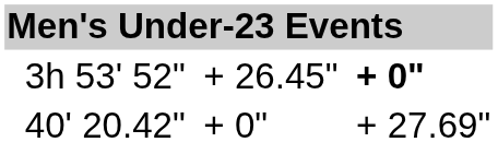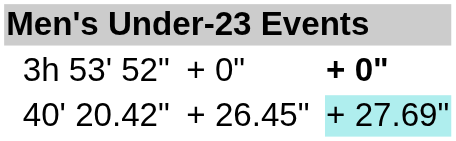3h 53' 52" | column 5: + 26.45" -> + 0"
40' 20.42" | column 5: + 0" -> + 26.45"
40' 20.42" | column 7: no background -> paleturquoise background
